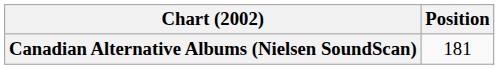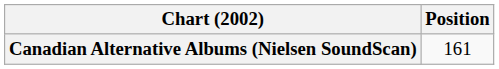Canadian Alternative Albums (Nielsen SoundScan) | Position: 181 -> 161
